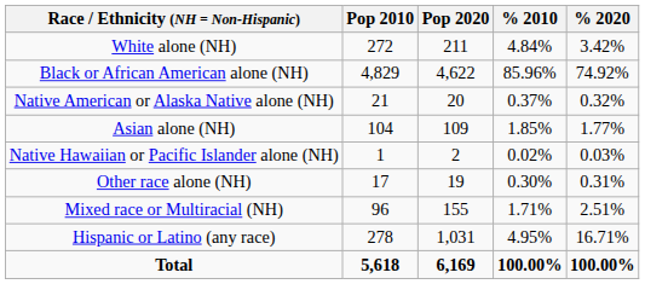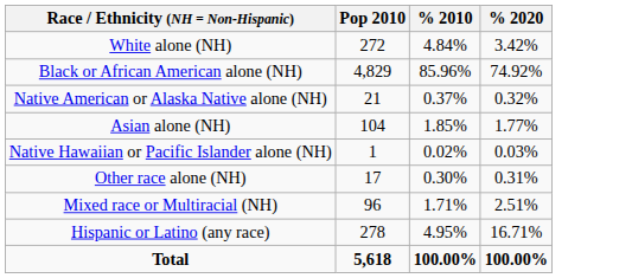- column: Pop 2020 | 211 | 4,622 | 20 | 109 | 2 | 19 | 155 | 1,031 | 6,169
